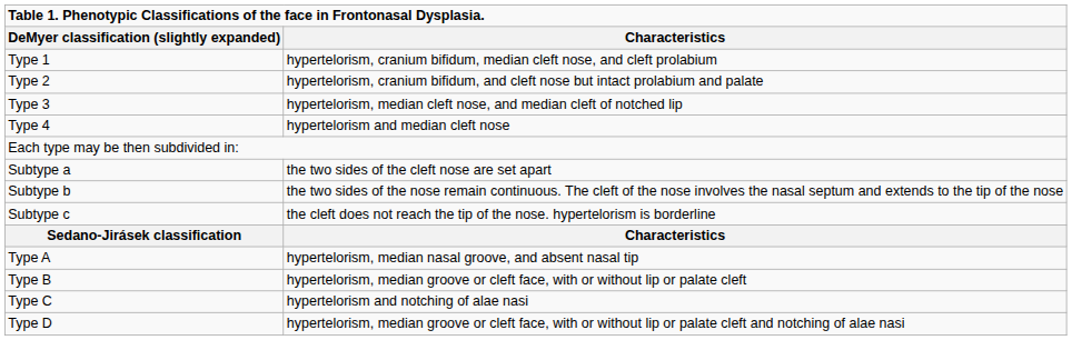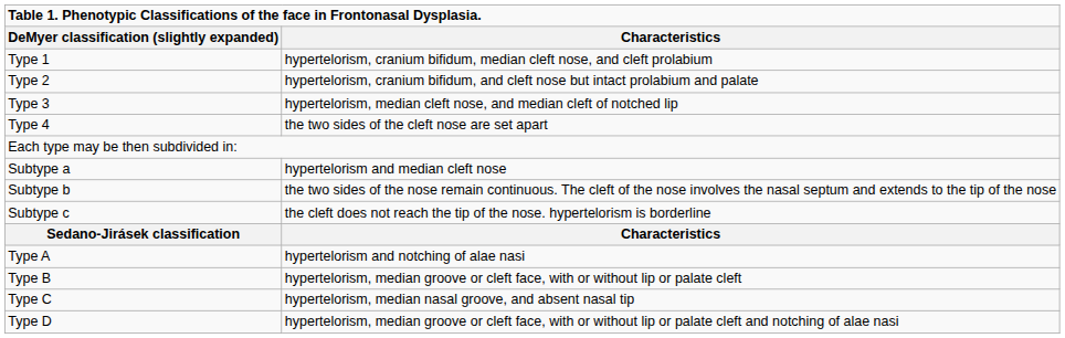Type 4 | Characteristics: hypertelorism and median cleft nose -> the two sides of the cleft nose are set apart
Subtype a | Characteristics: the two sides of the cleft nose are set apart -> hypertelorism and median cleft nose
Type A | Characteristics: hypertelorism, median nasal groove, and absent nasal tip -> hypertelorism and notching of alae nasi
Type C | Characteristics: hypertelorism and notching of alae nasi -> hypertelorism, median nasal groove, and absent nasal tip
